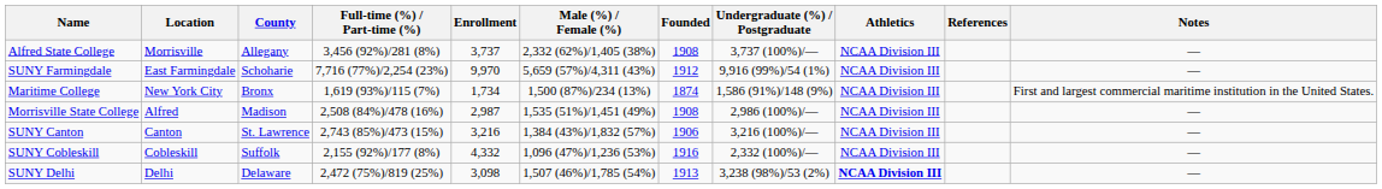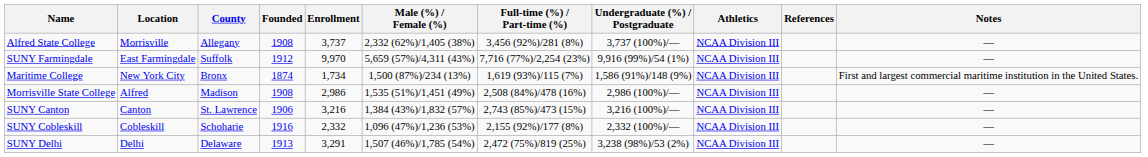columns swapped: Founded <-> Full-time (%) / Part-time (%)
SUNY Farmingdale | County: Schoharie -> Suffolk
Morrisville State College | Enrollment: 2,987 -> 2,986
SUNY Cobleskill | County: Suffolk -> Schoharie
SUNY Cobleskill | Enrollment: 4,332 -> 2,332
SUNY Delhi | Enrollment: 3,098 -> 3,291
SUNY Delhi | Athletics: bold -> normal
